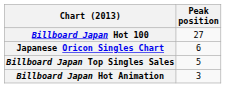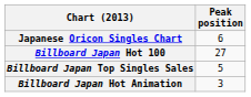rows swapped: Japanese Oricon Singles Chart <-> Billboard Japan Hot 100
